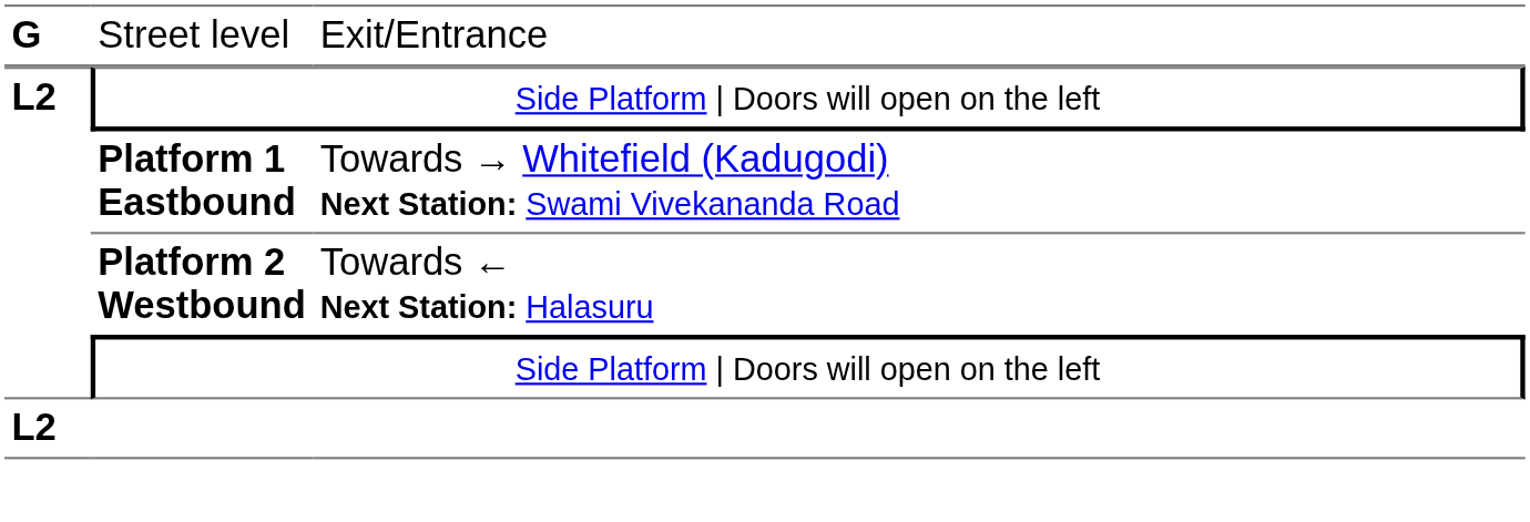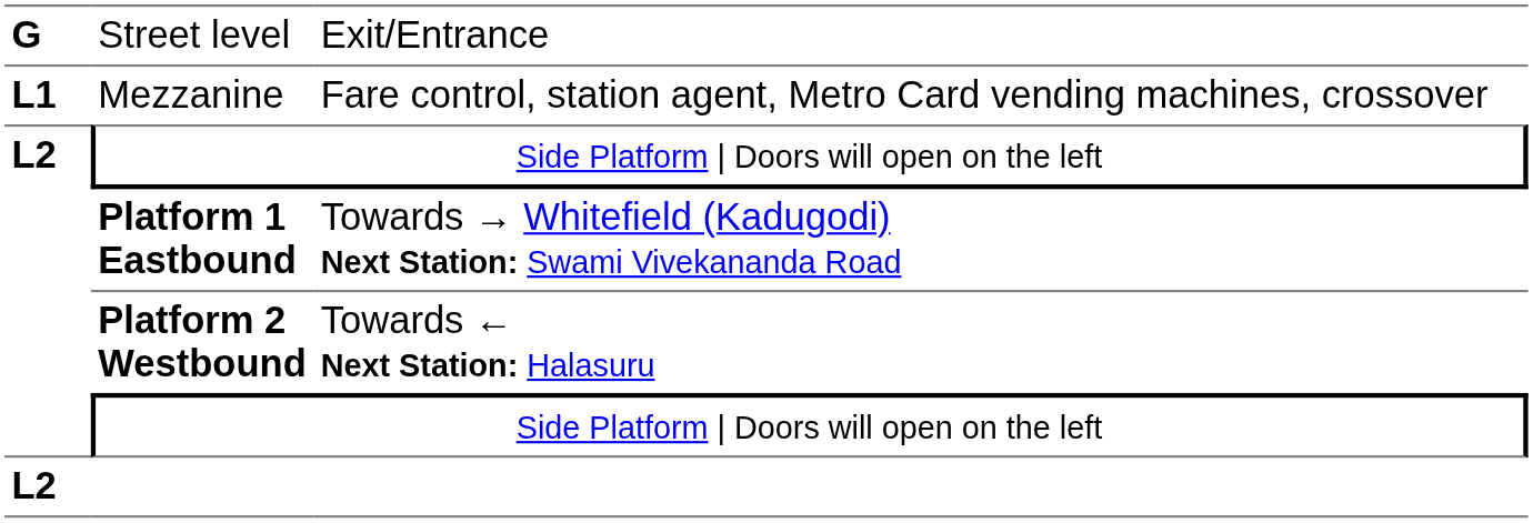+ row: L1 | Mezzanine | Fare control, station agent, Metro Card vending machines, crossover
